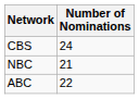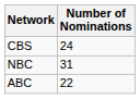NBC | Number of Nominations: 21 -> 31
